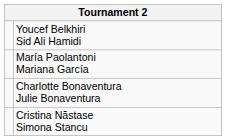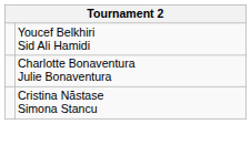- row: María Paolantoni Mariana García
